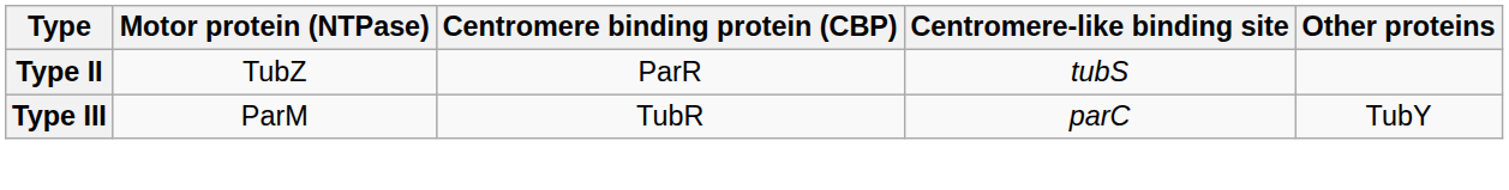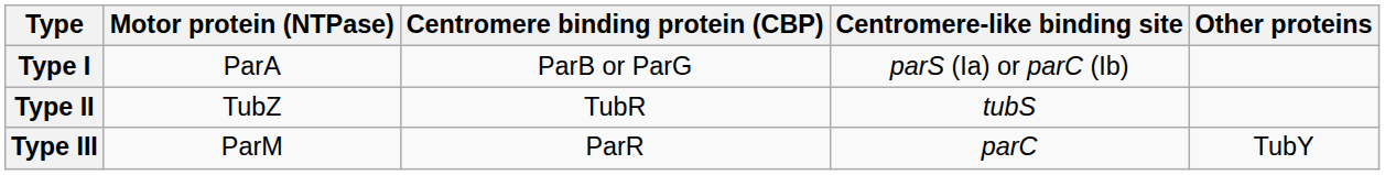+ row: Type I | ParA | ParB or ParG | parS (Ia) or parC (Ib)
Type II | Centromere binding protein (CBP): ParR -> TubR
Type III | Centromere binding protein (CBP): TubR -> ParR
